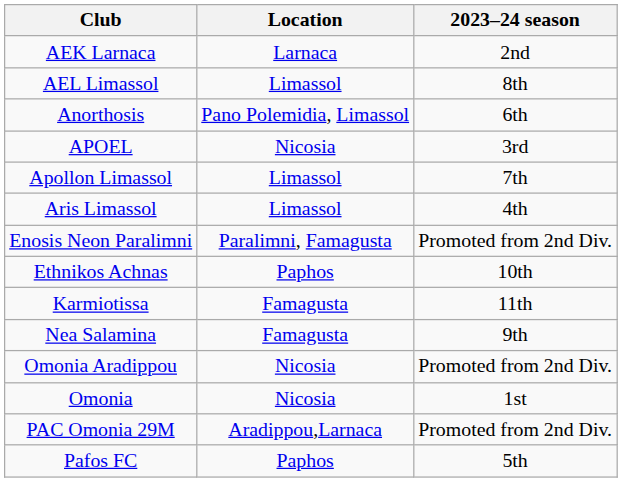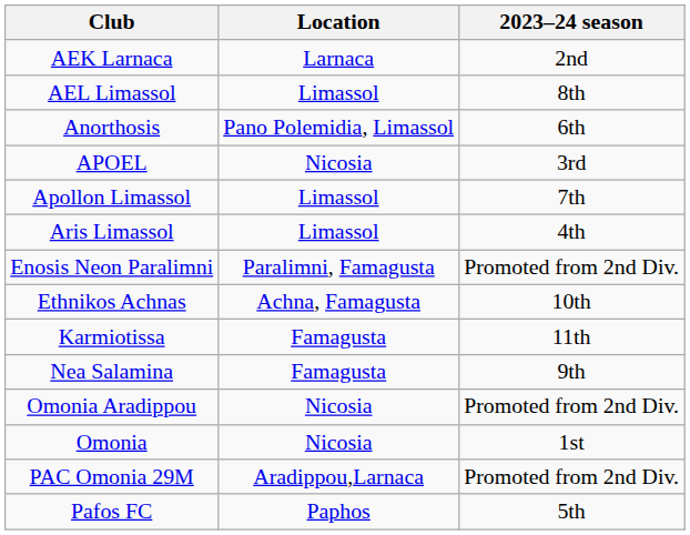Ethnikos Achnas | Location: Paphos -> Achna, Famagusta
